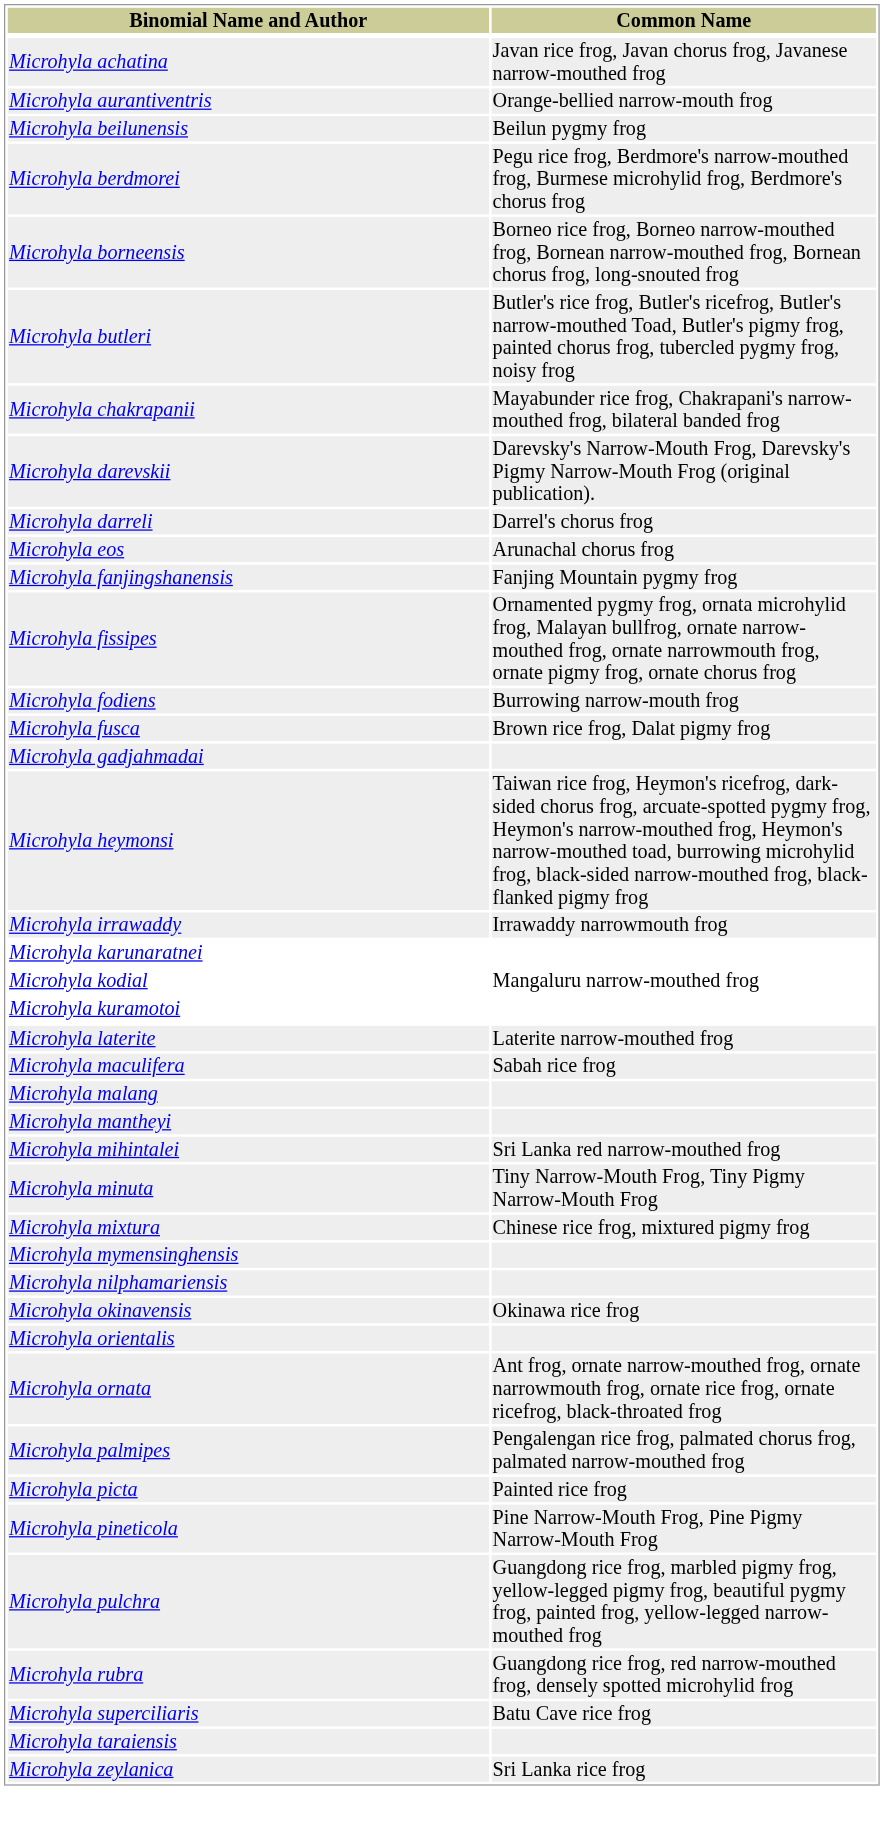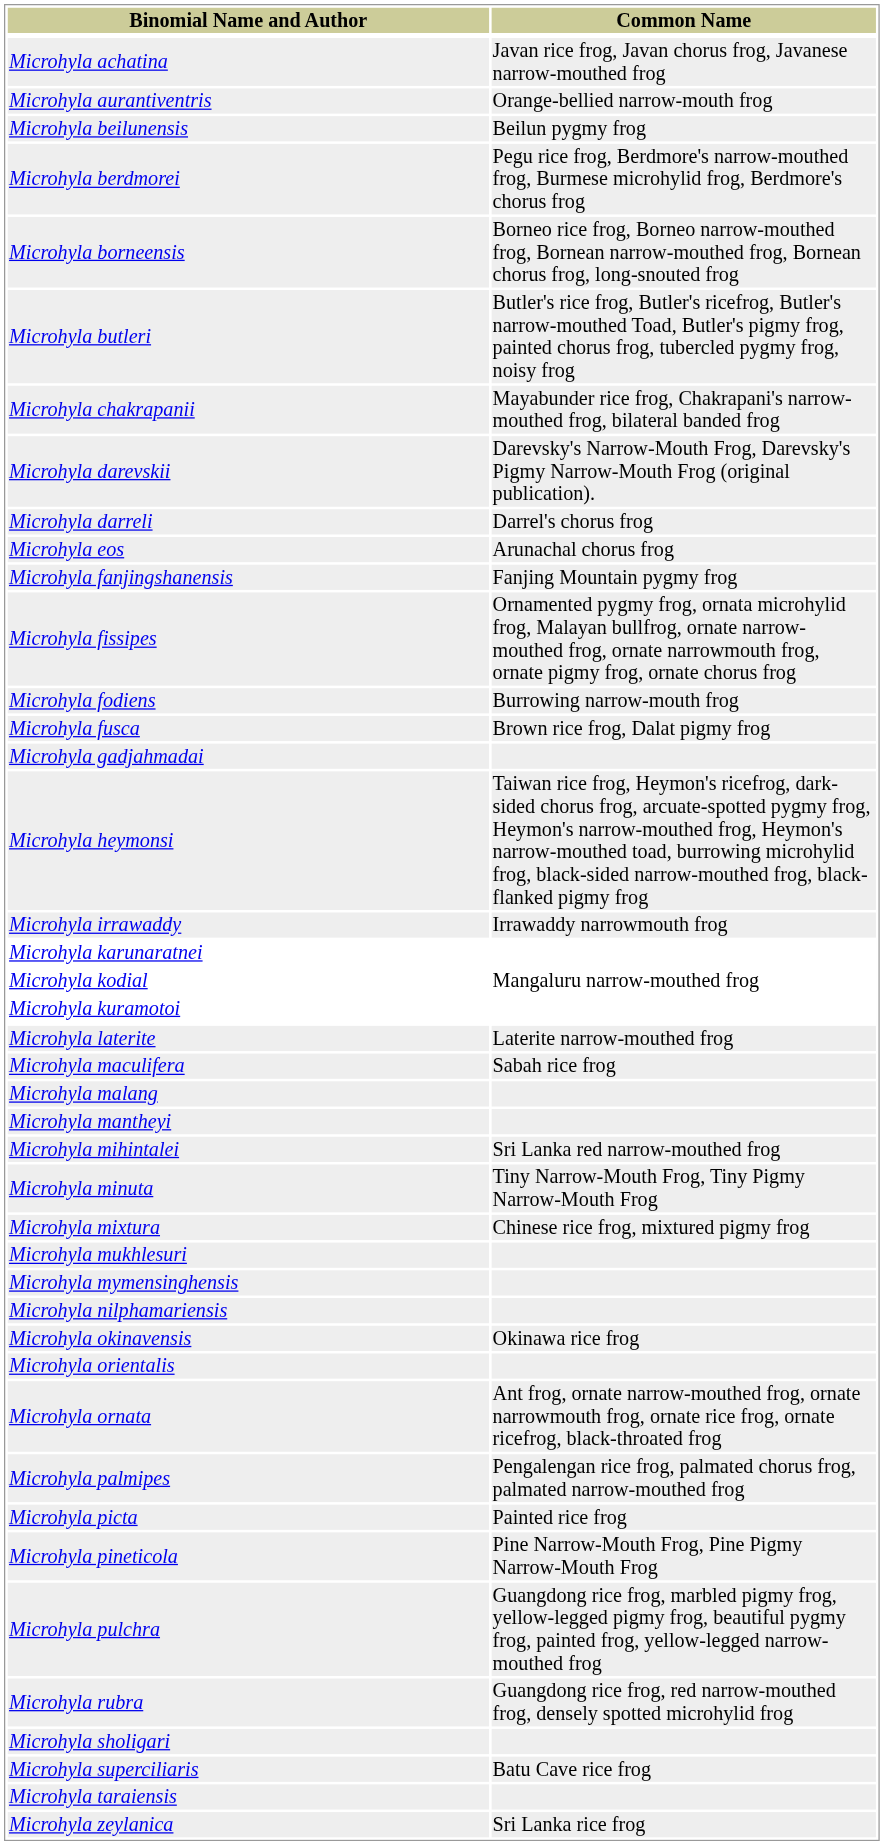+ row: Microhyla mukhlesuri
+ row: Microhyla sholigari
